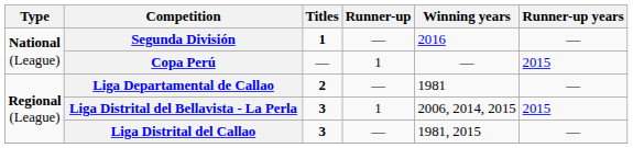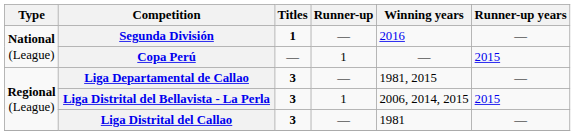Liga Departamental de Callao | Titles: 2 -> 3
Liga Departamental de Callao | Winning years: 1981 -> 1981, 2015
Liga Distrital del Callao | Winning years: 1981, 2015 -> 1981
